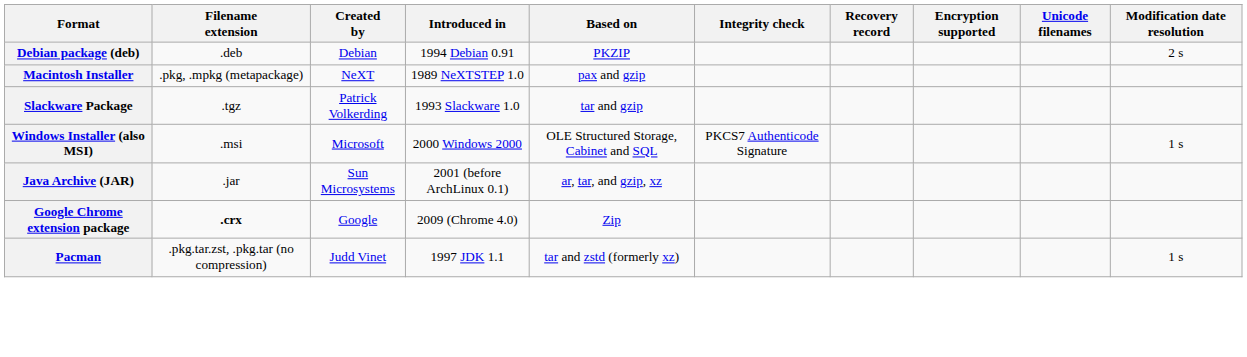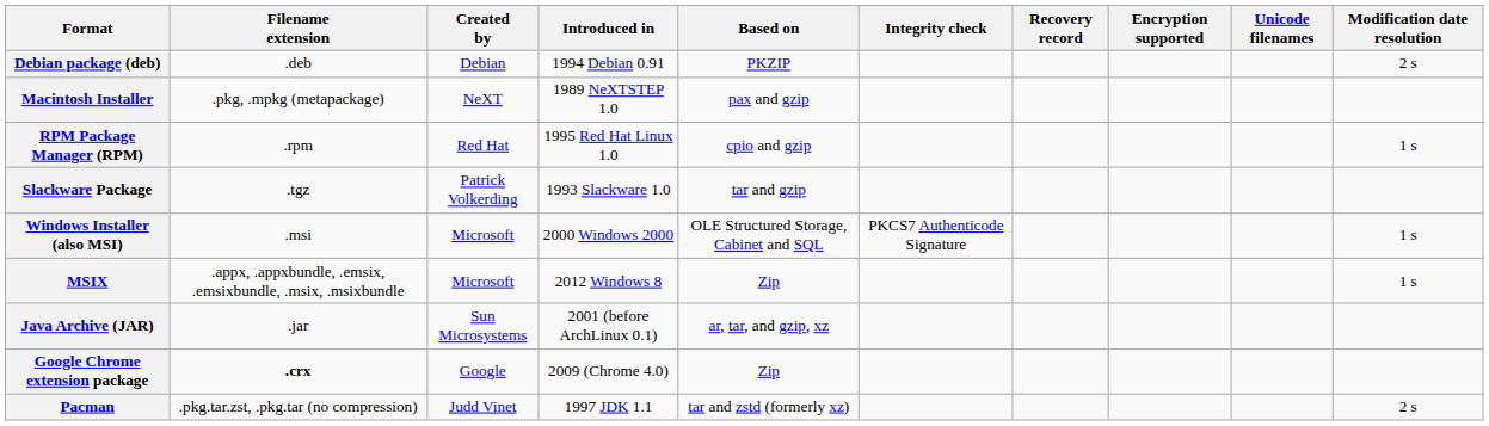+ row: RPM Package Manager (RPM) | .rpm | Red Hat | 1995 Red Hat Linux 1.0 | cpio and gzip | 1 s
+ row: MSIX | .appx, .appxbundle, .emsix, .emsixbundle, .msix, .msixbundle | Microsoft | 2012 Windows 8 | Zip | 1 s
Pacman | Modification date resolution: 1 s -> 2 s
